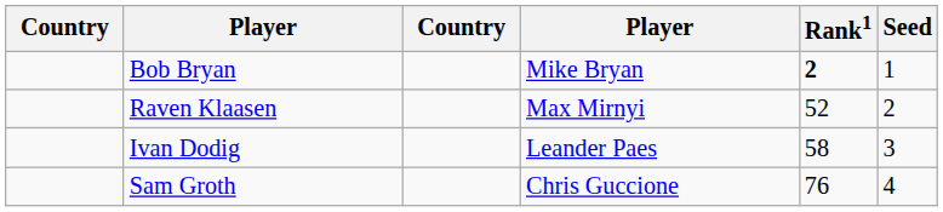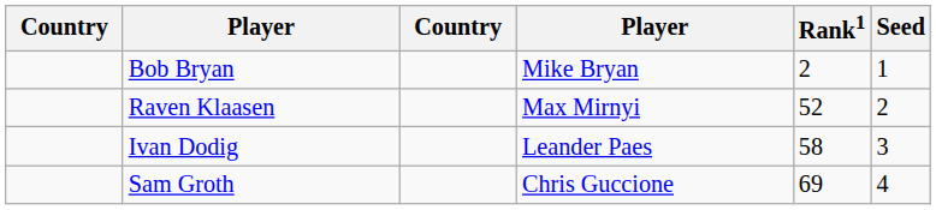Bob Bryan | Rank1: bold -> normal
Sam Groth | Rank1: 76 -> 69
